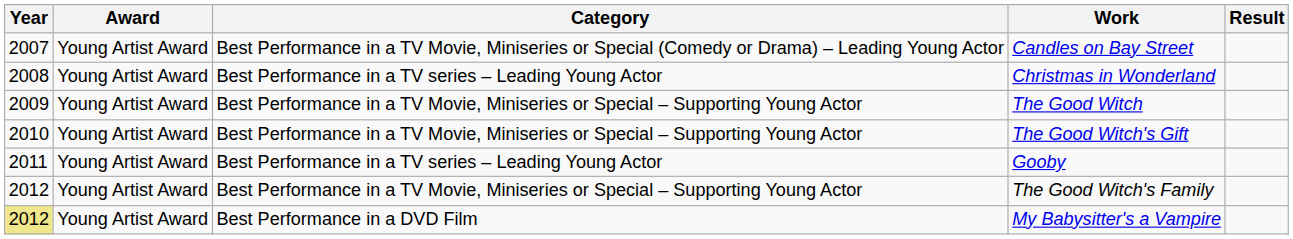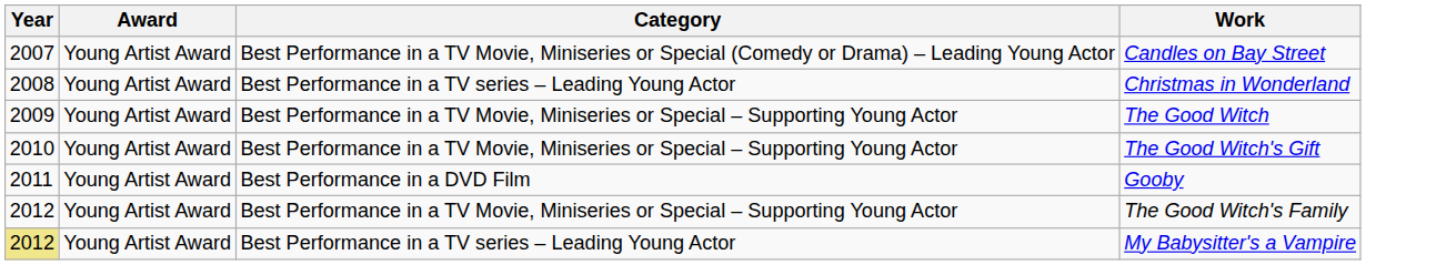- column: Result
Gooby | Category: Best Performance in a TV series – Leading Young Actor -> Best Performance in a DVD Film
My Babysitter's a Vampire | Category: Best Performance in a DVD Film -> Best Performance in a TV series – Leading Young Actor
